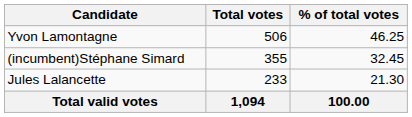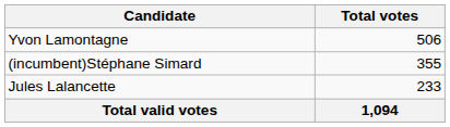- column: % of total votes | 46.25 | 32.45 | 21.30 | 100.00
